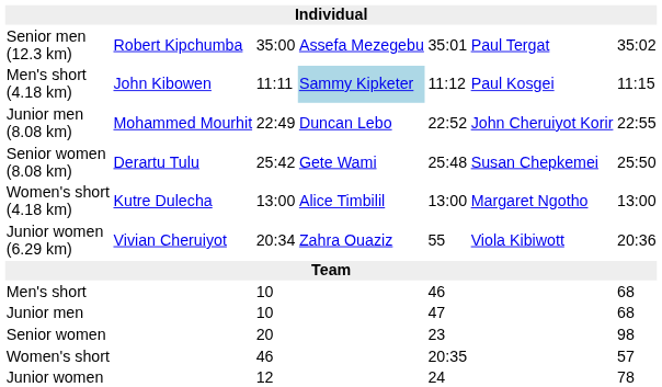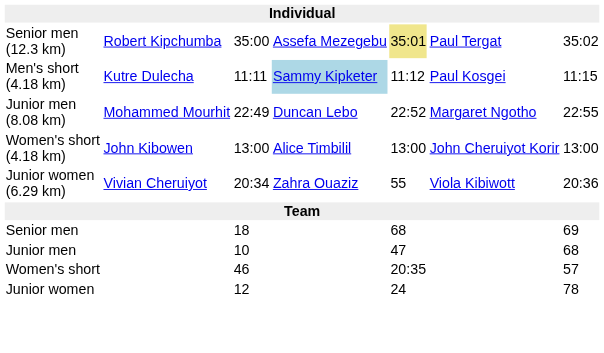Senior men (12.3 km) | column 5: no background -> khaki background
Men's short (4.18 km) | column 2: John Kibowen -> Kutre Dulecha
Junior men (8.08 km) | column 6: John Cheruiyot Korir -> Margaret Ngotho
- row: Senior women (8.08 km) | Derartu Tulu | 25:42 | Gete Wami | 25:48 | Susan Chepkemei | 25:50
Women's short (4.18 km) | column 2: Kutre Dulecha -> John Kibowen
Women's short (4.18 km) | column 6: Margaret Ngotho -> John Cheruiyot Korir
+ row: Senior men | 18 | 68 | 69
- row: Men's short | 10 | 46 | 68
- row: Senior women | 20 | 23 | 98
